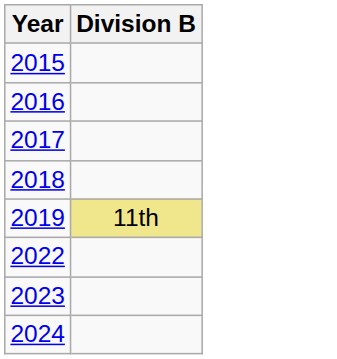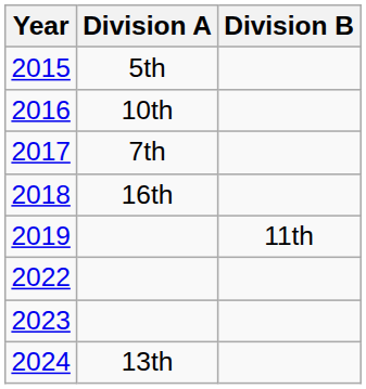+ column: Division A | 5th | 10th | 7th | 16th | 13th
2019 | Division B: khaki background -> no background
